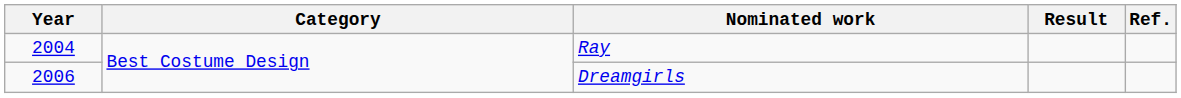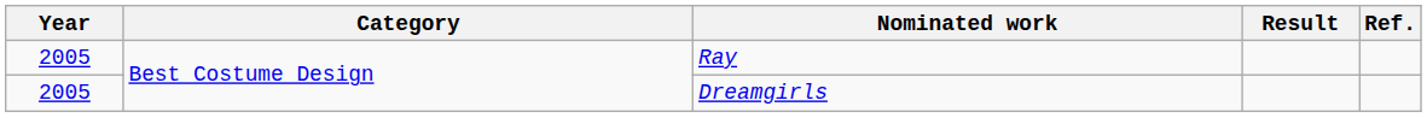Ray | Year: 2004 -> 2005
Dreamgirls | Year: 2006 -> 2005
